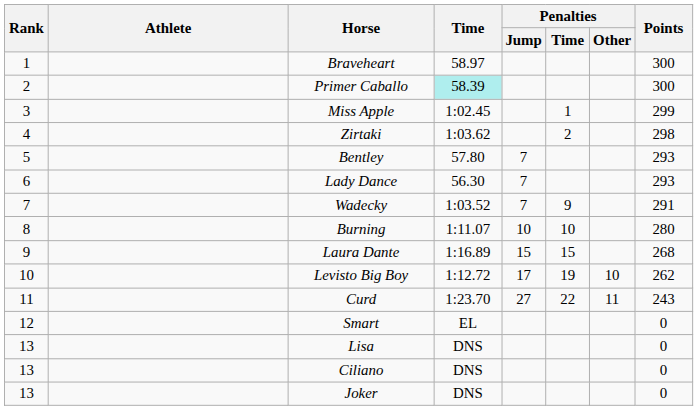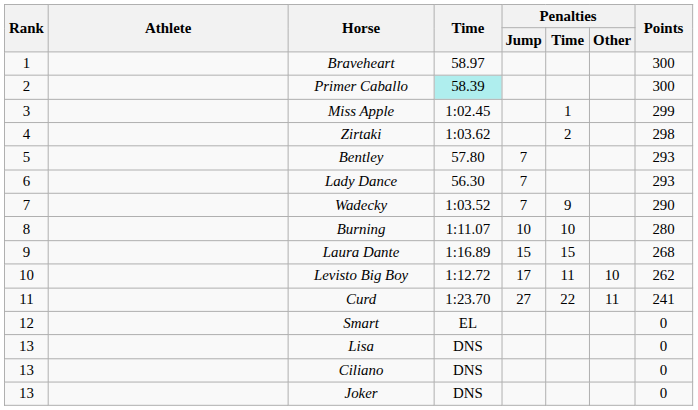Wadecky | Points: 291 -> 290
Levisto Big Boy | Penalties / Time: 19 -> 11
Curd | Points: 243 -> 241
